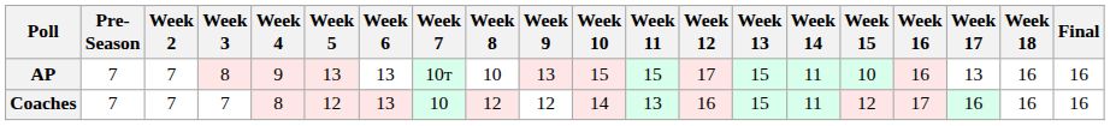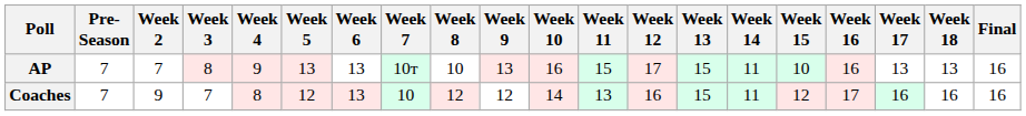AP | Week 10: 15 -> 16
AP | Week 18: 16 -> 13
Coaches | Week 2: 7 -> 9
